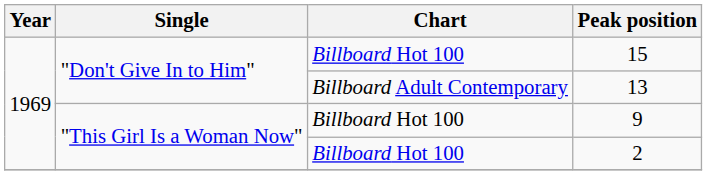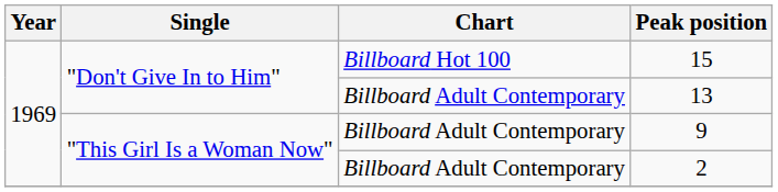9 | Chart: Billboard Hot 100 -> Billboard Adult Contemporary
2 | Chart: Billboard Hot 100 -> Billboard Adult Contemporary
